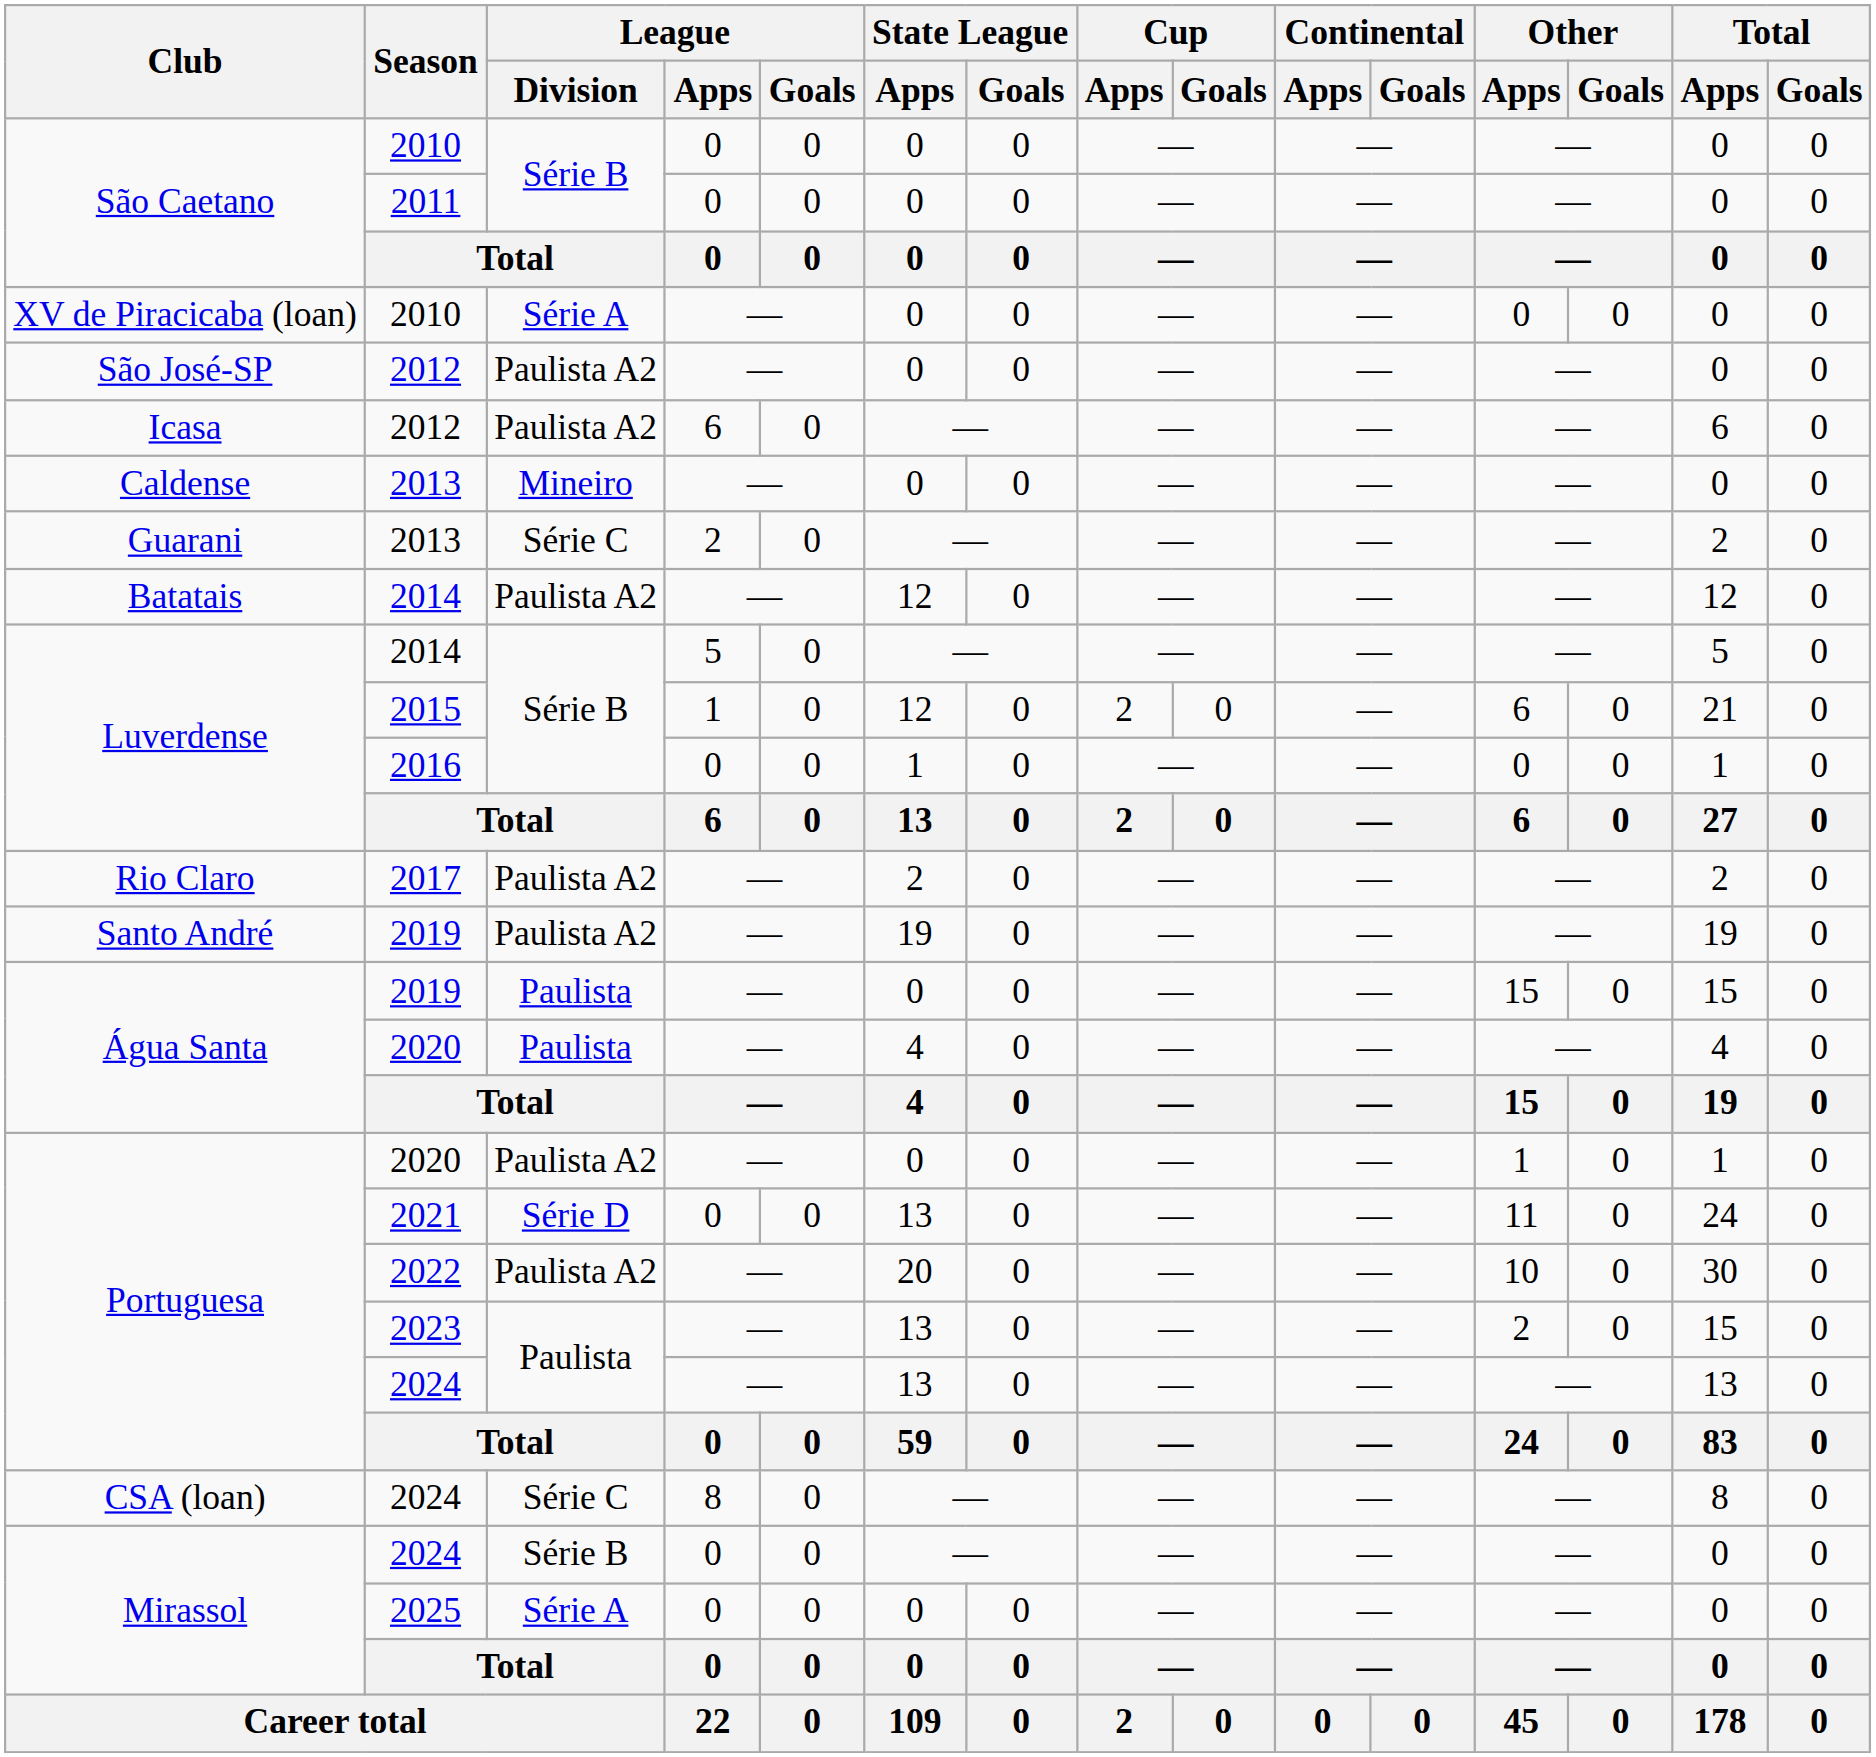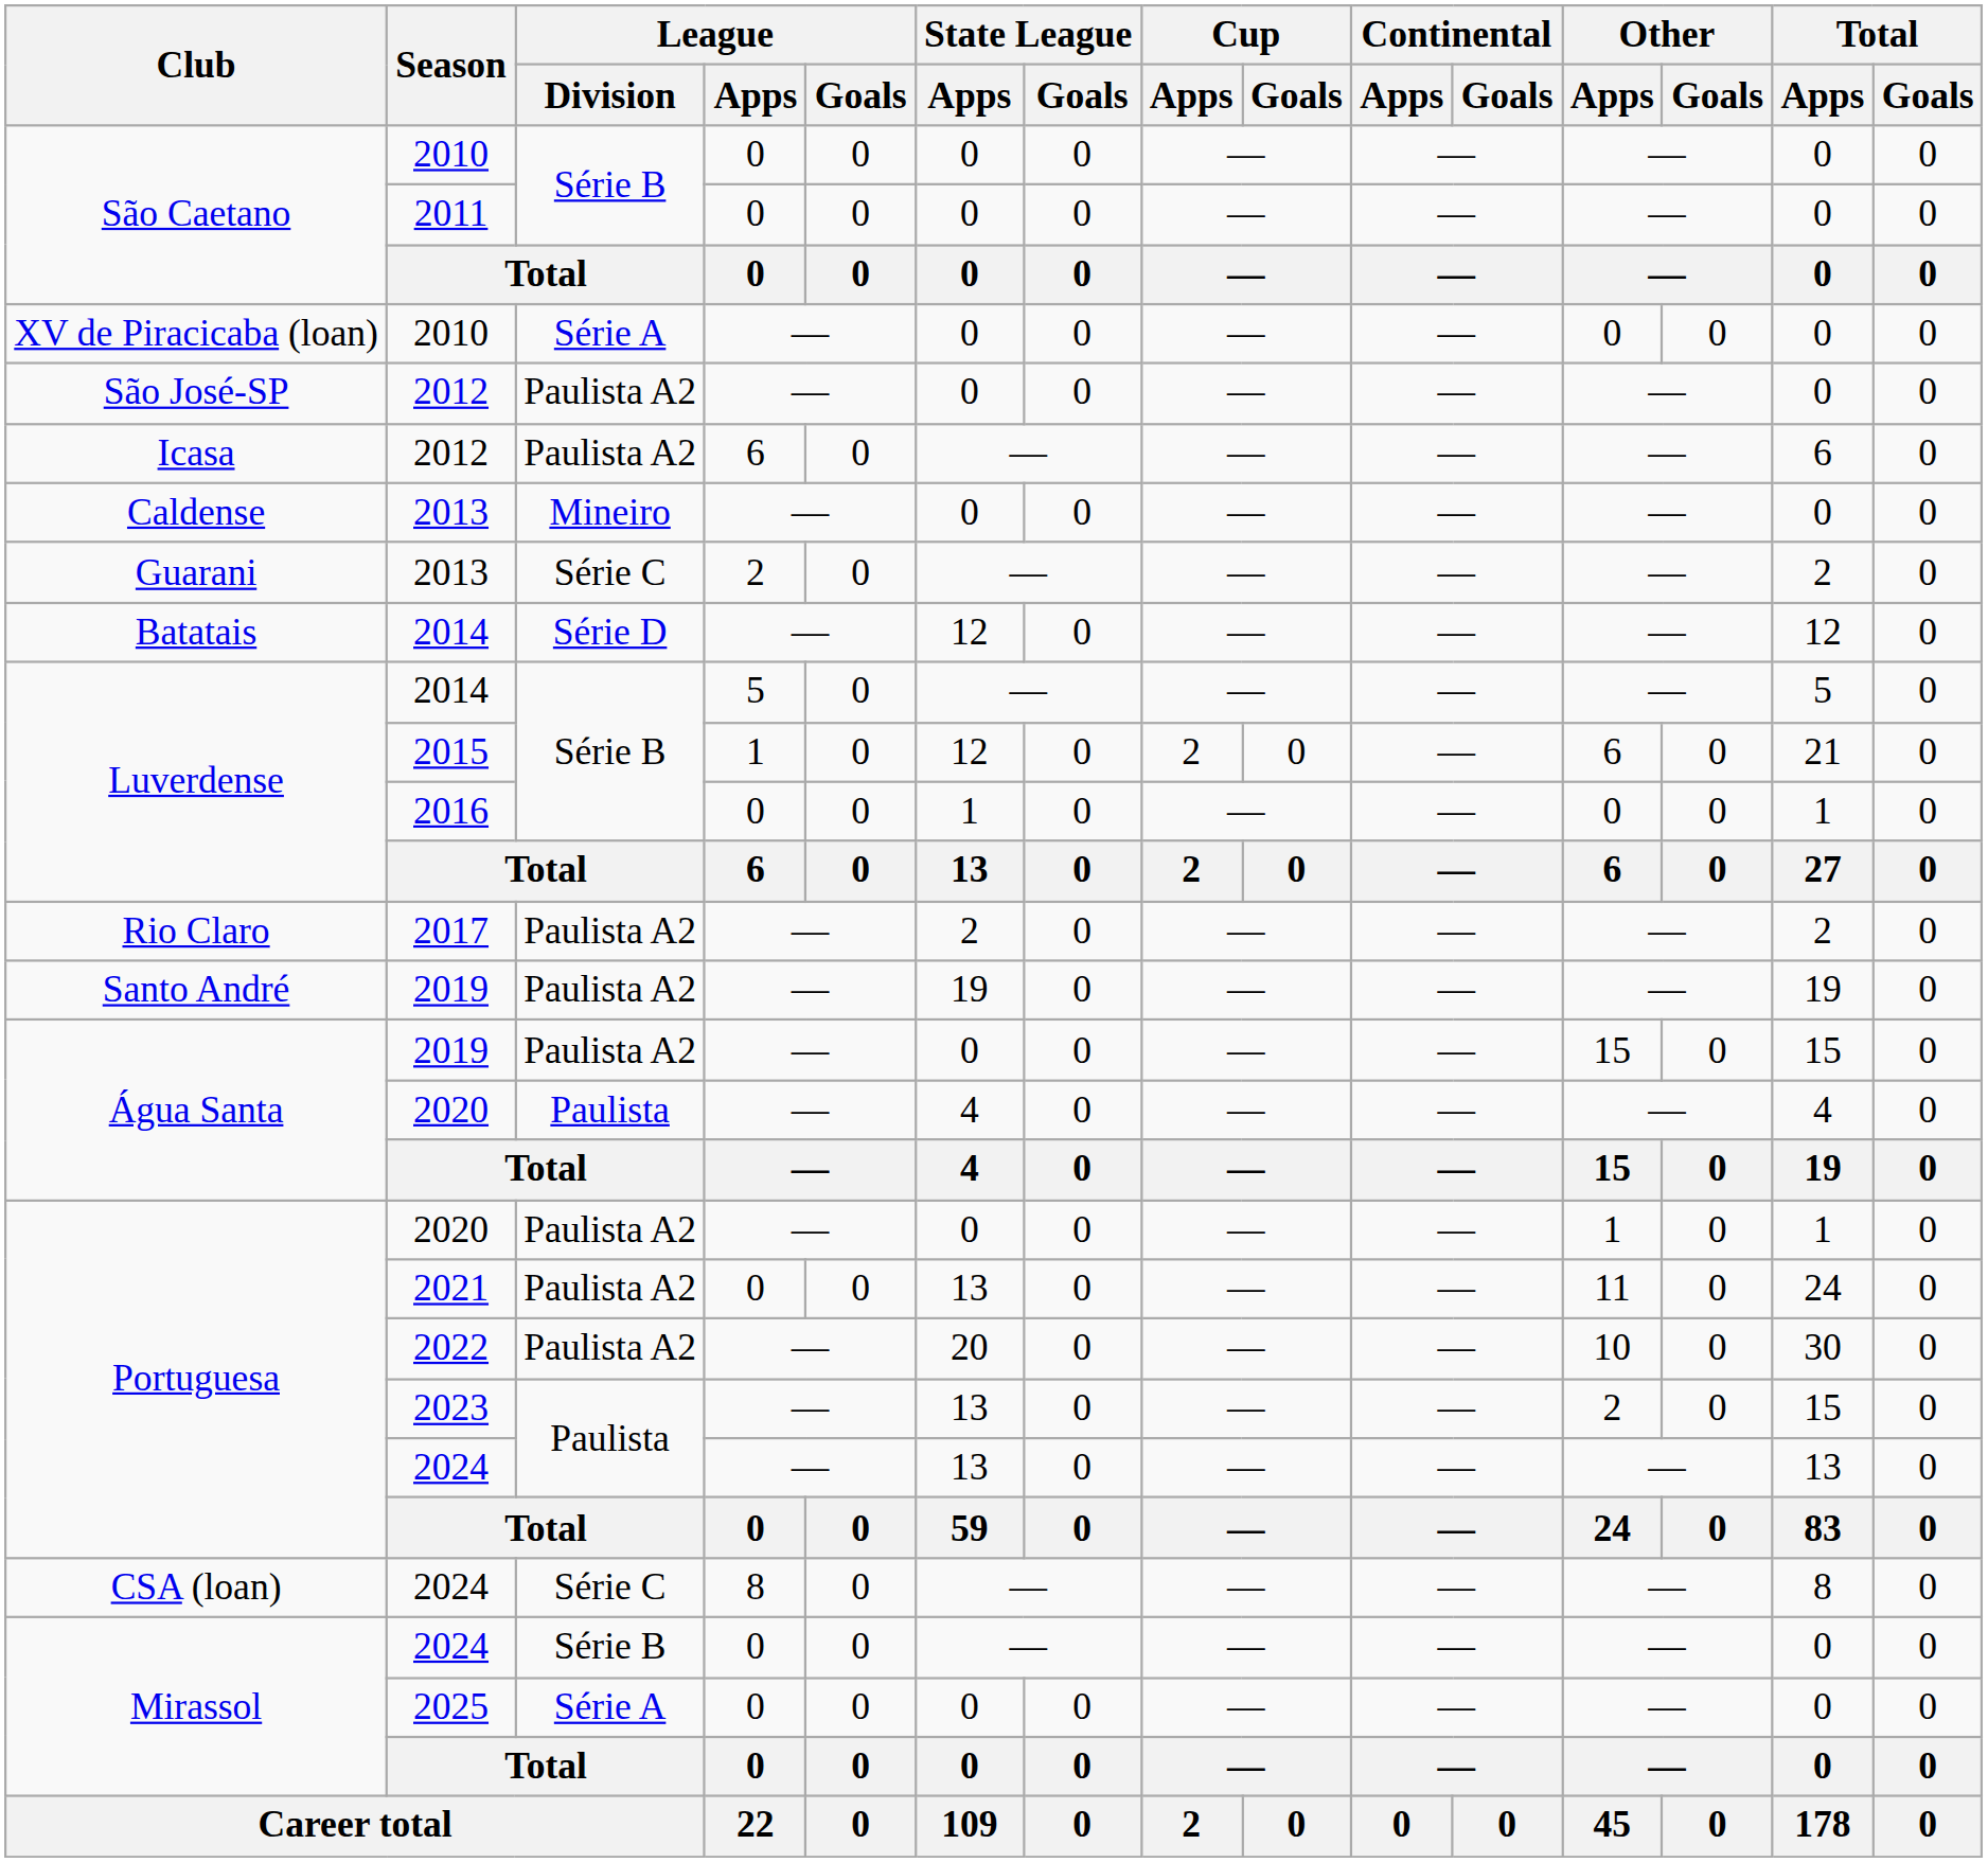Batatais / 2014 | League / Division: Paulista A2 -> Série D
Água Santa / 2019 | League / Division: Paulista -> Paulista A2
2021 | League / Division: Série D -> Paulista A2
